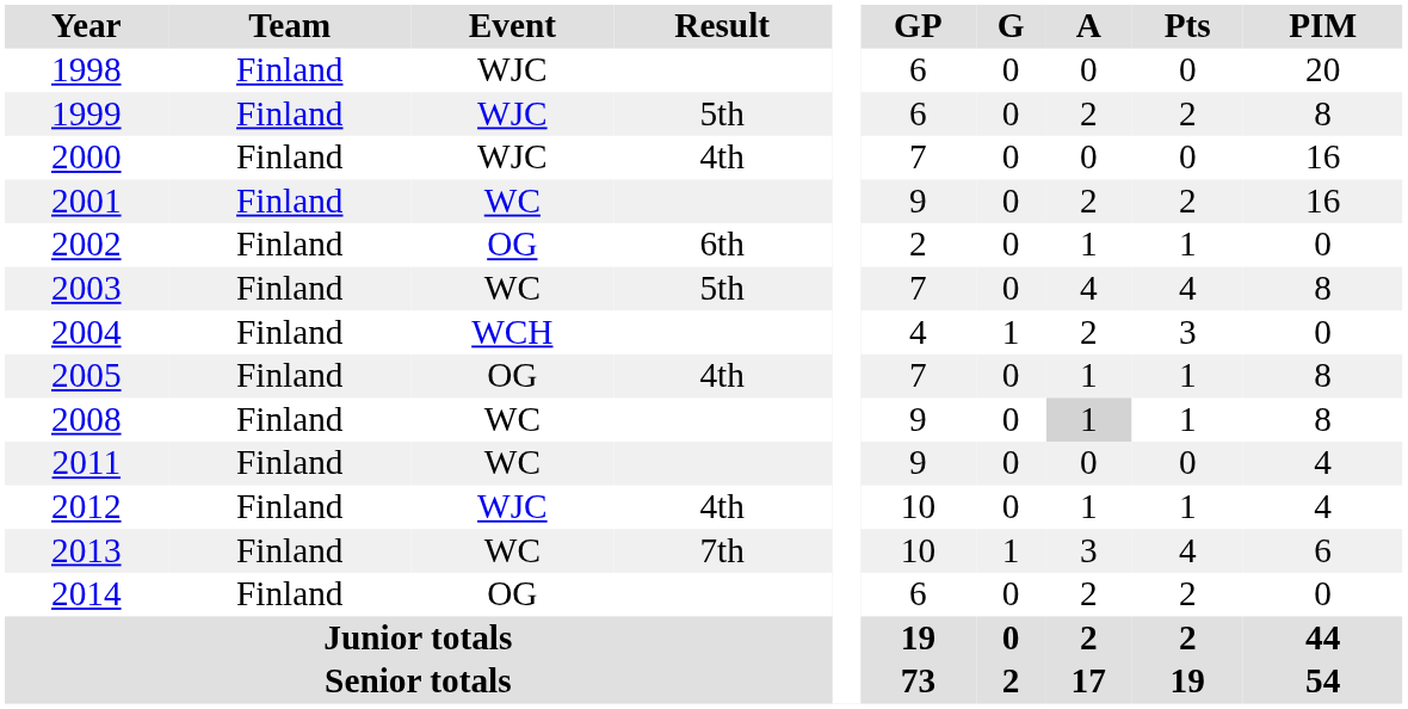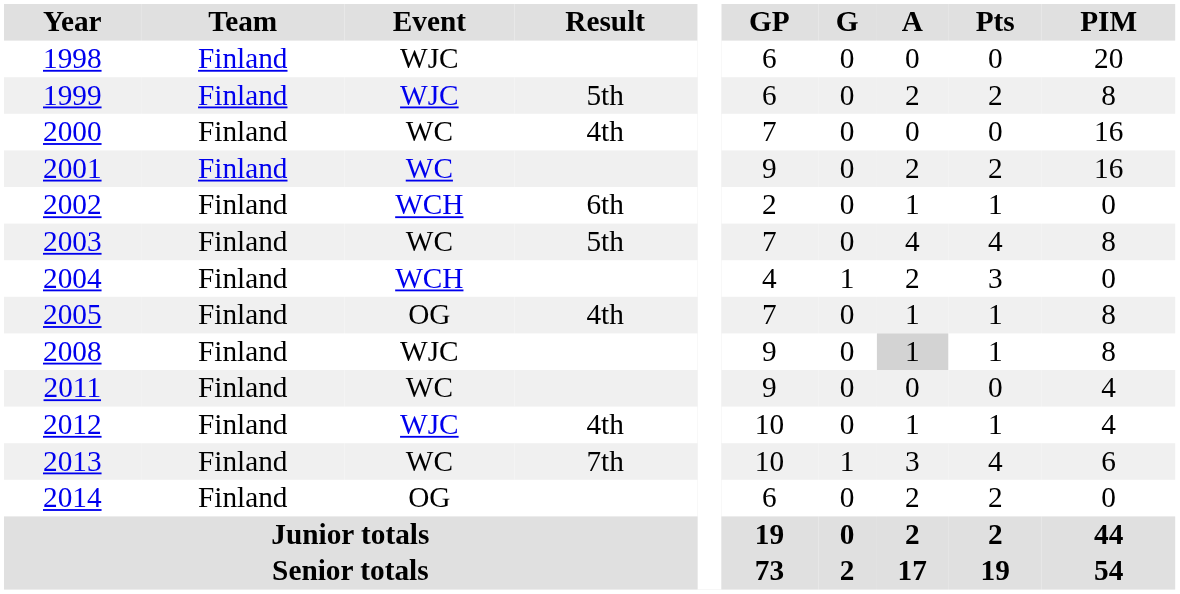2000 | Event: WJC -> WC
2002 | Event: OG -> WCH
2008 | Event: WC -> WJC
